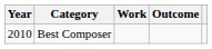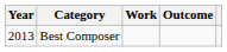Best Composer | Year: 2010 -> 2013
